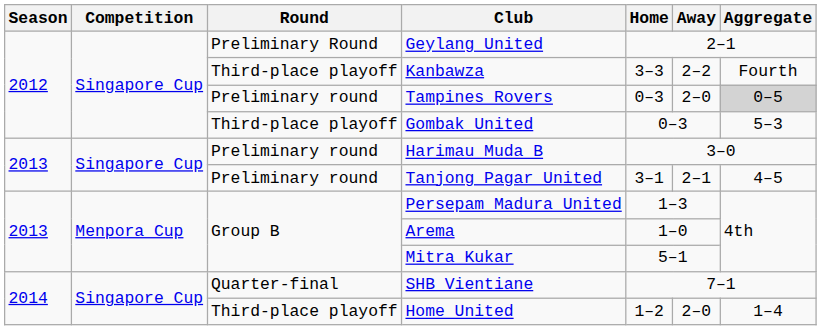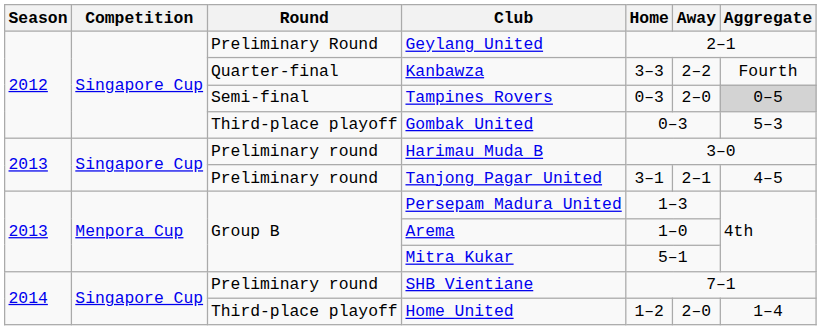Kanbawza | Round: Third-place playoff -> Quarter-final
Tampines Rovers | Round: Preliminary round -> Semi-final
SHB Vientiane | Round: Quarter-final -> Preliminary round
